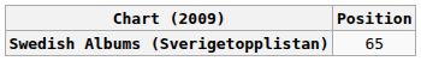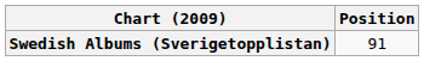Swedish Albums (Sverigetopplistan) | Position: 65 -> 91
